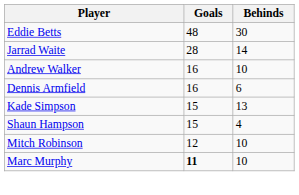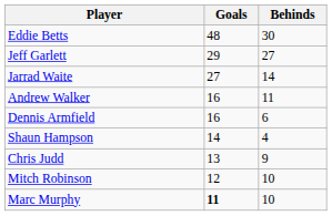+ row: Jeff Garlett | 29 | 27
Jarrad Waite | Goals: 28 -> 27
Andrew Walker | Behinds: 10 -> 11
- row: Kade Simpson | 15 | 13
Shaun Hampson | Goals: 15 -> 14
+ row: Chris Judd | 13 | 9
